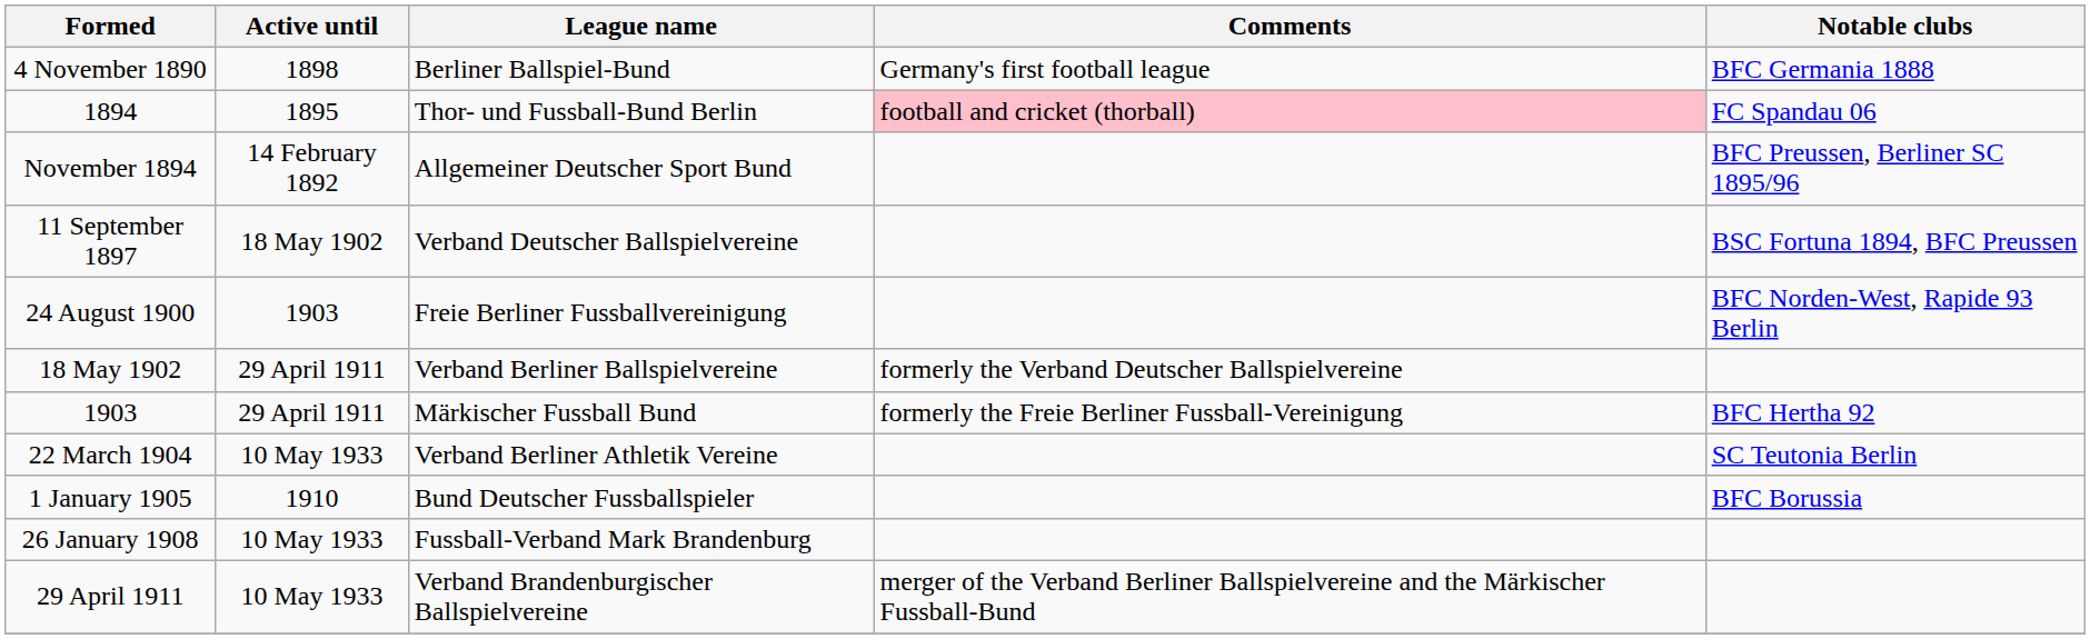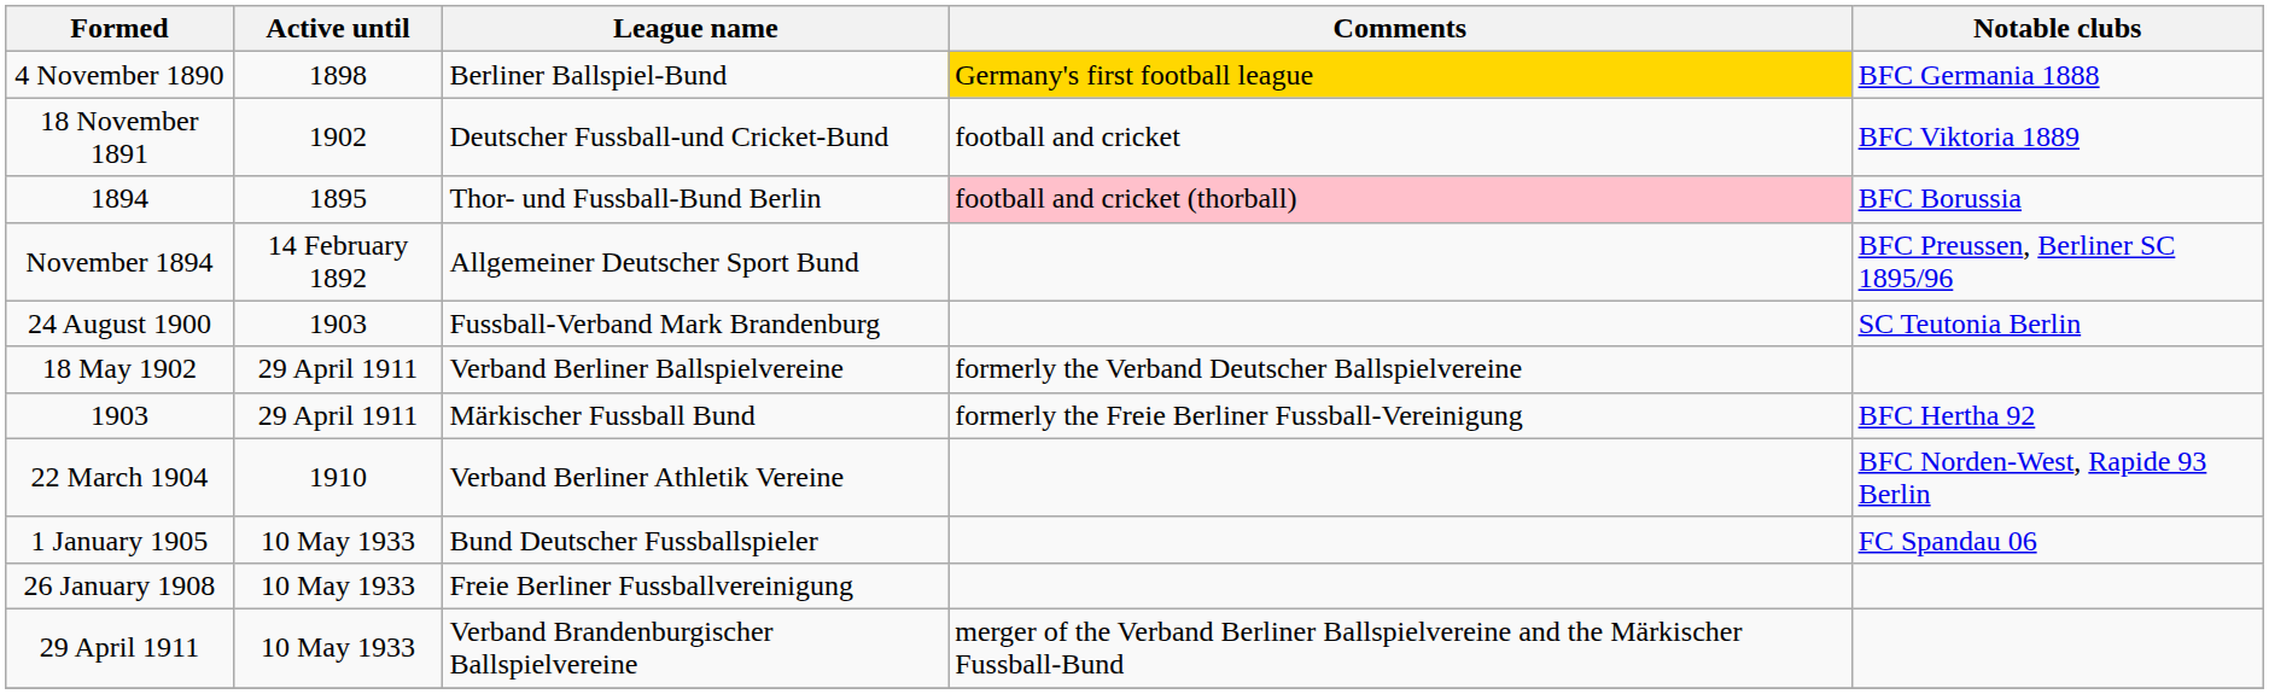4 November 1890 | Comments: no background -> gold background
+ row: 18 November 1891 | 1902 | Deutscher Fussball-und Cricket-Bund | football and cricket | BFC Viktoria 1889
1894 | Notable clubs: FC Spandau 06 -> BFC Borussia
- row: 11 September 1897 | 18 May 1902 | Verband Deutscher Ballspielvereine | BSC Fortuna 1894, BFC Preussen
24 August 1900 | League name: Freie Berliner Fussballvereinigung -> Fussball-Verband Mark Brandenburg
24 August 1900 | Notable clubs: BFC Norden-West, Rapide 93 Berlin -> SC Teutonia Berlin
22 March 1904 | Active until: 10 May 1933 -> 1910
22 March 1904 | Notable clubs: SC Teutonia Berlin -> BFC Norden-West, Rapide 93 Berlin
1 January 1905 | Active until: 1910 -> 10 May 1933
1 January 1905 | Notable clubs: BFC Borussia -> FC Spandau 06
26 January 1908 | League name: Fussball-Verband Mark Brandenburg -> Freie Berliner Fussballvereinigung
